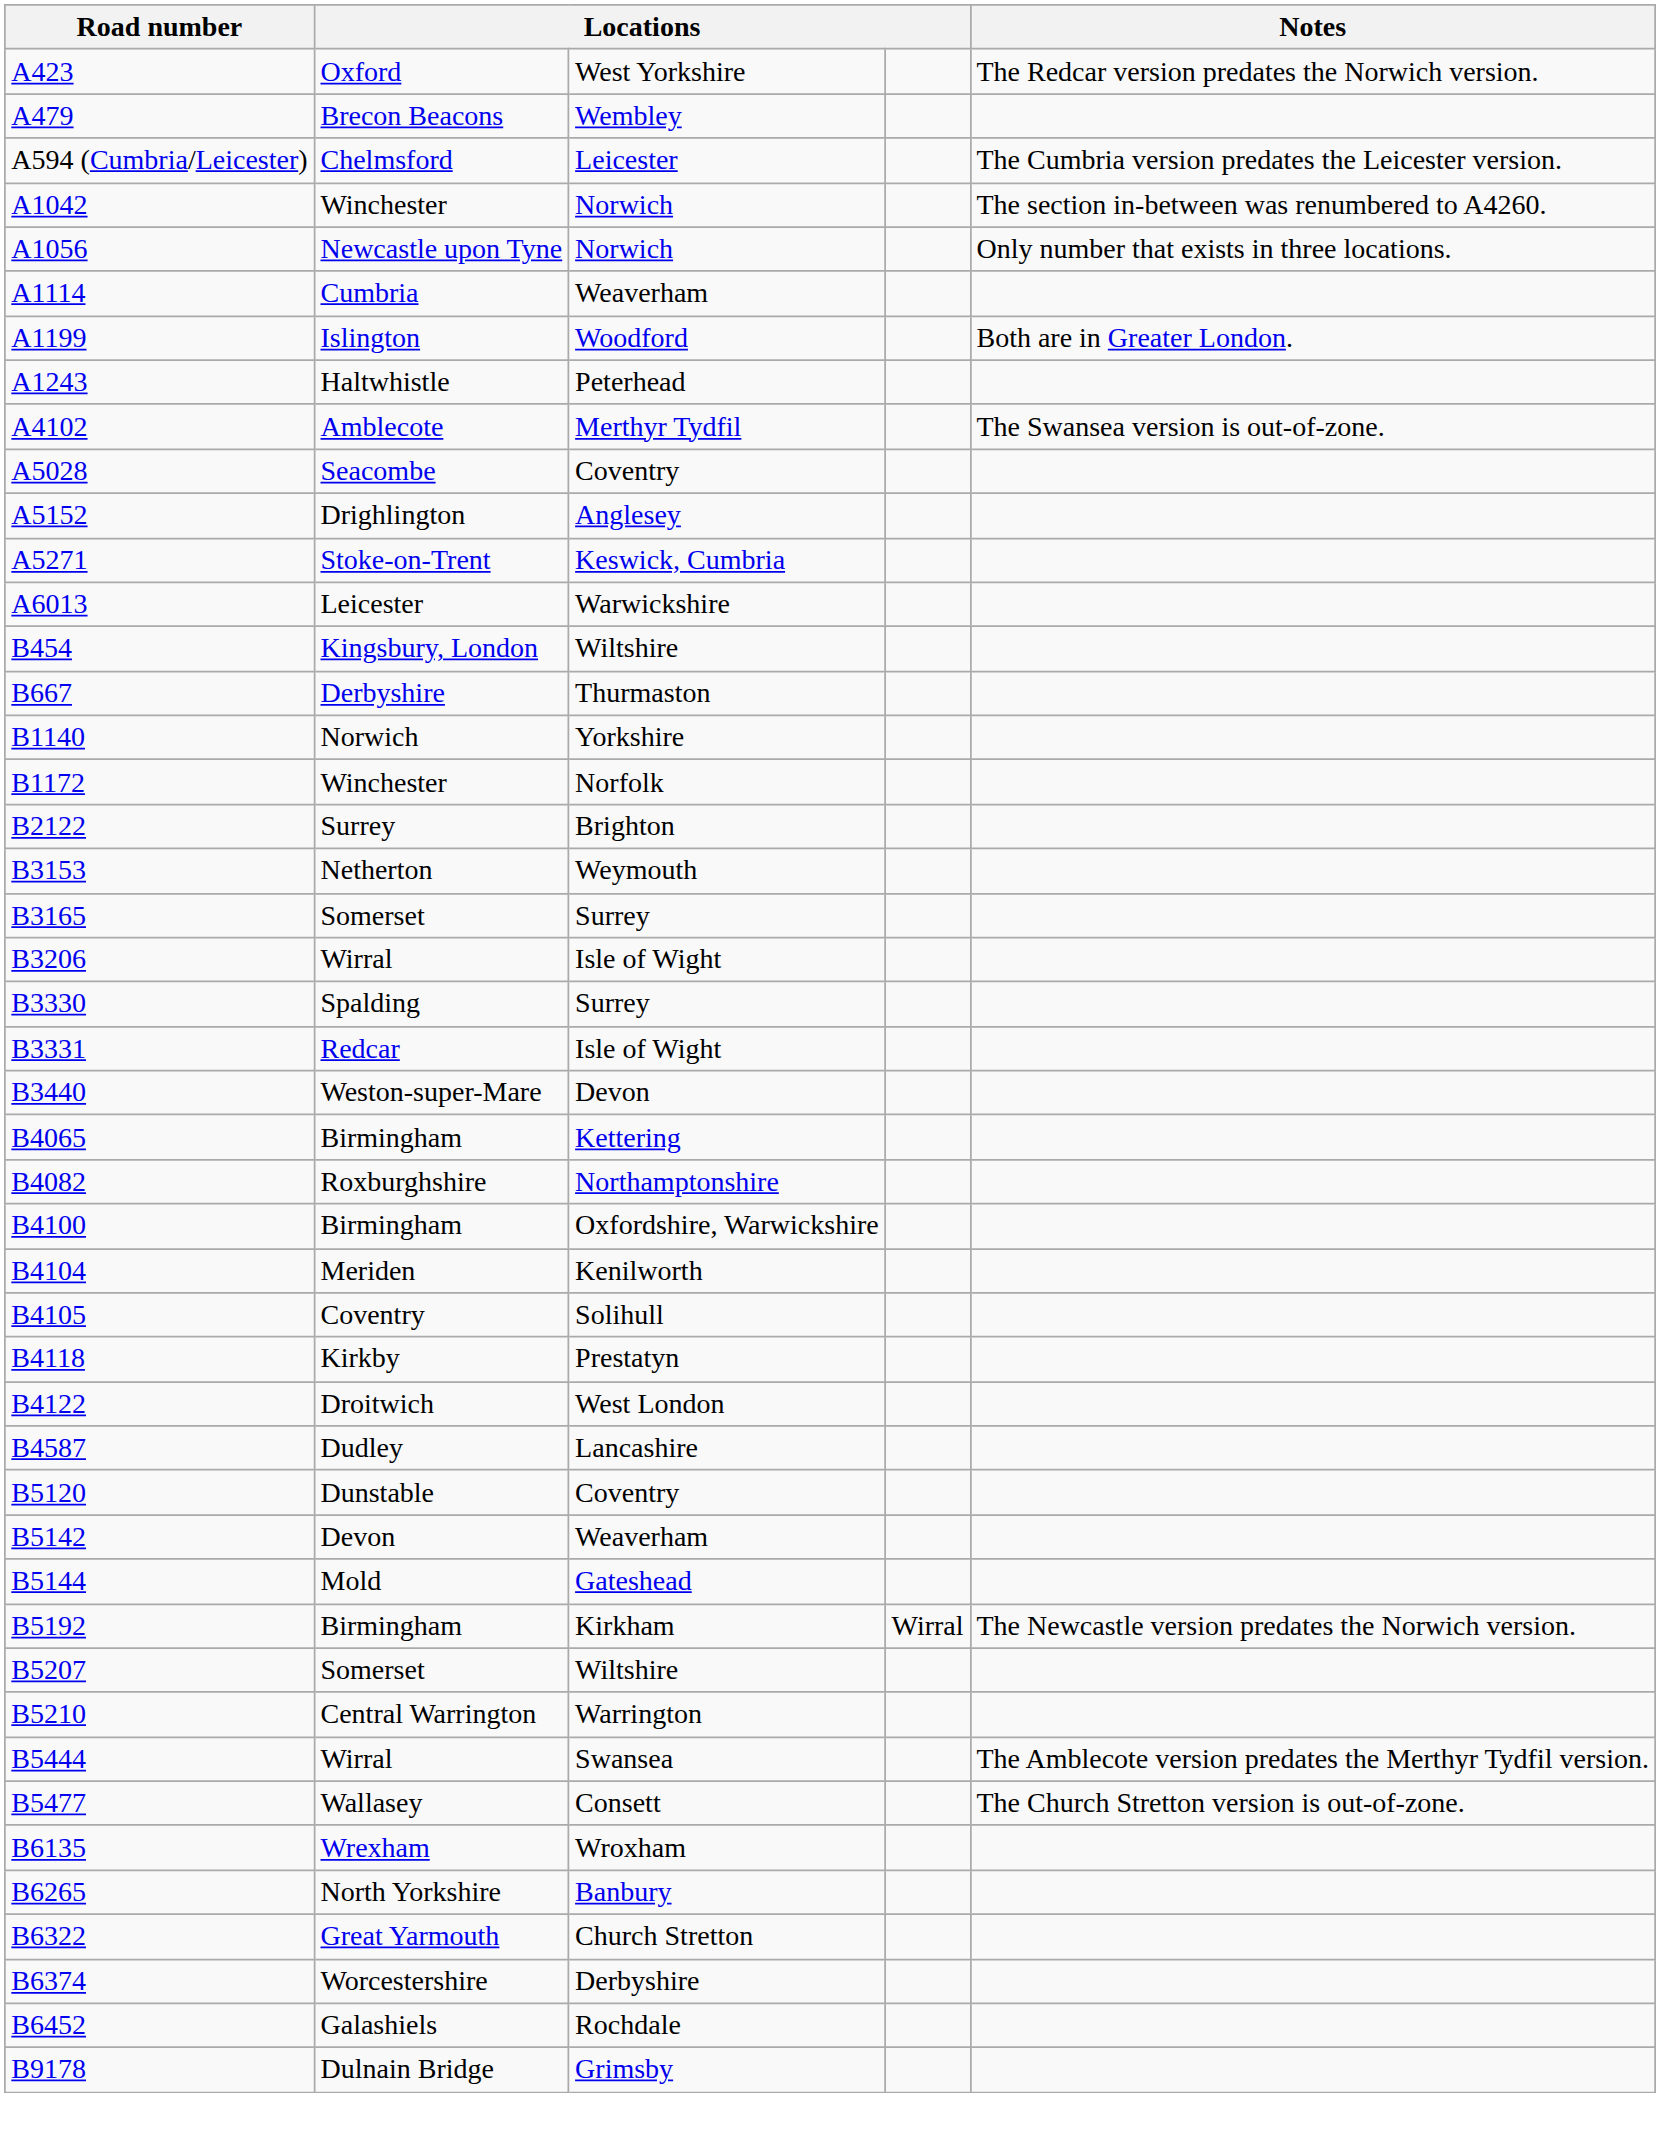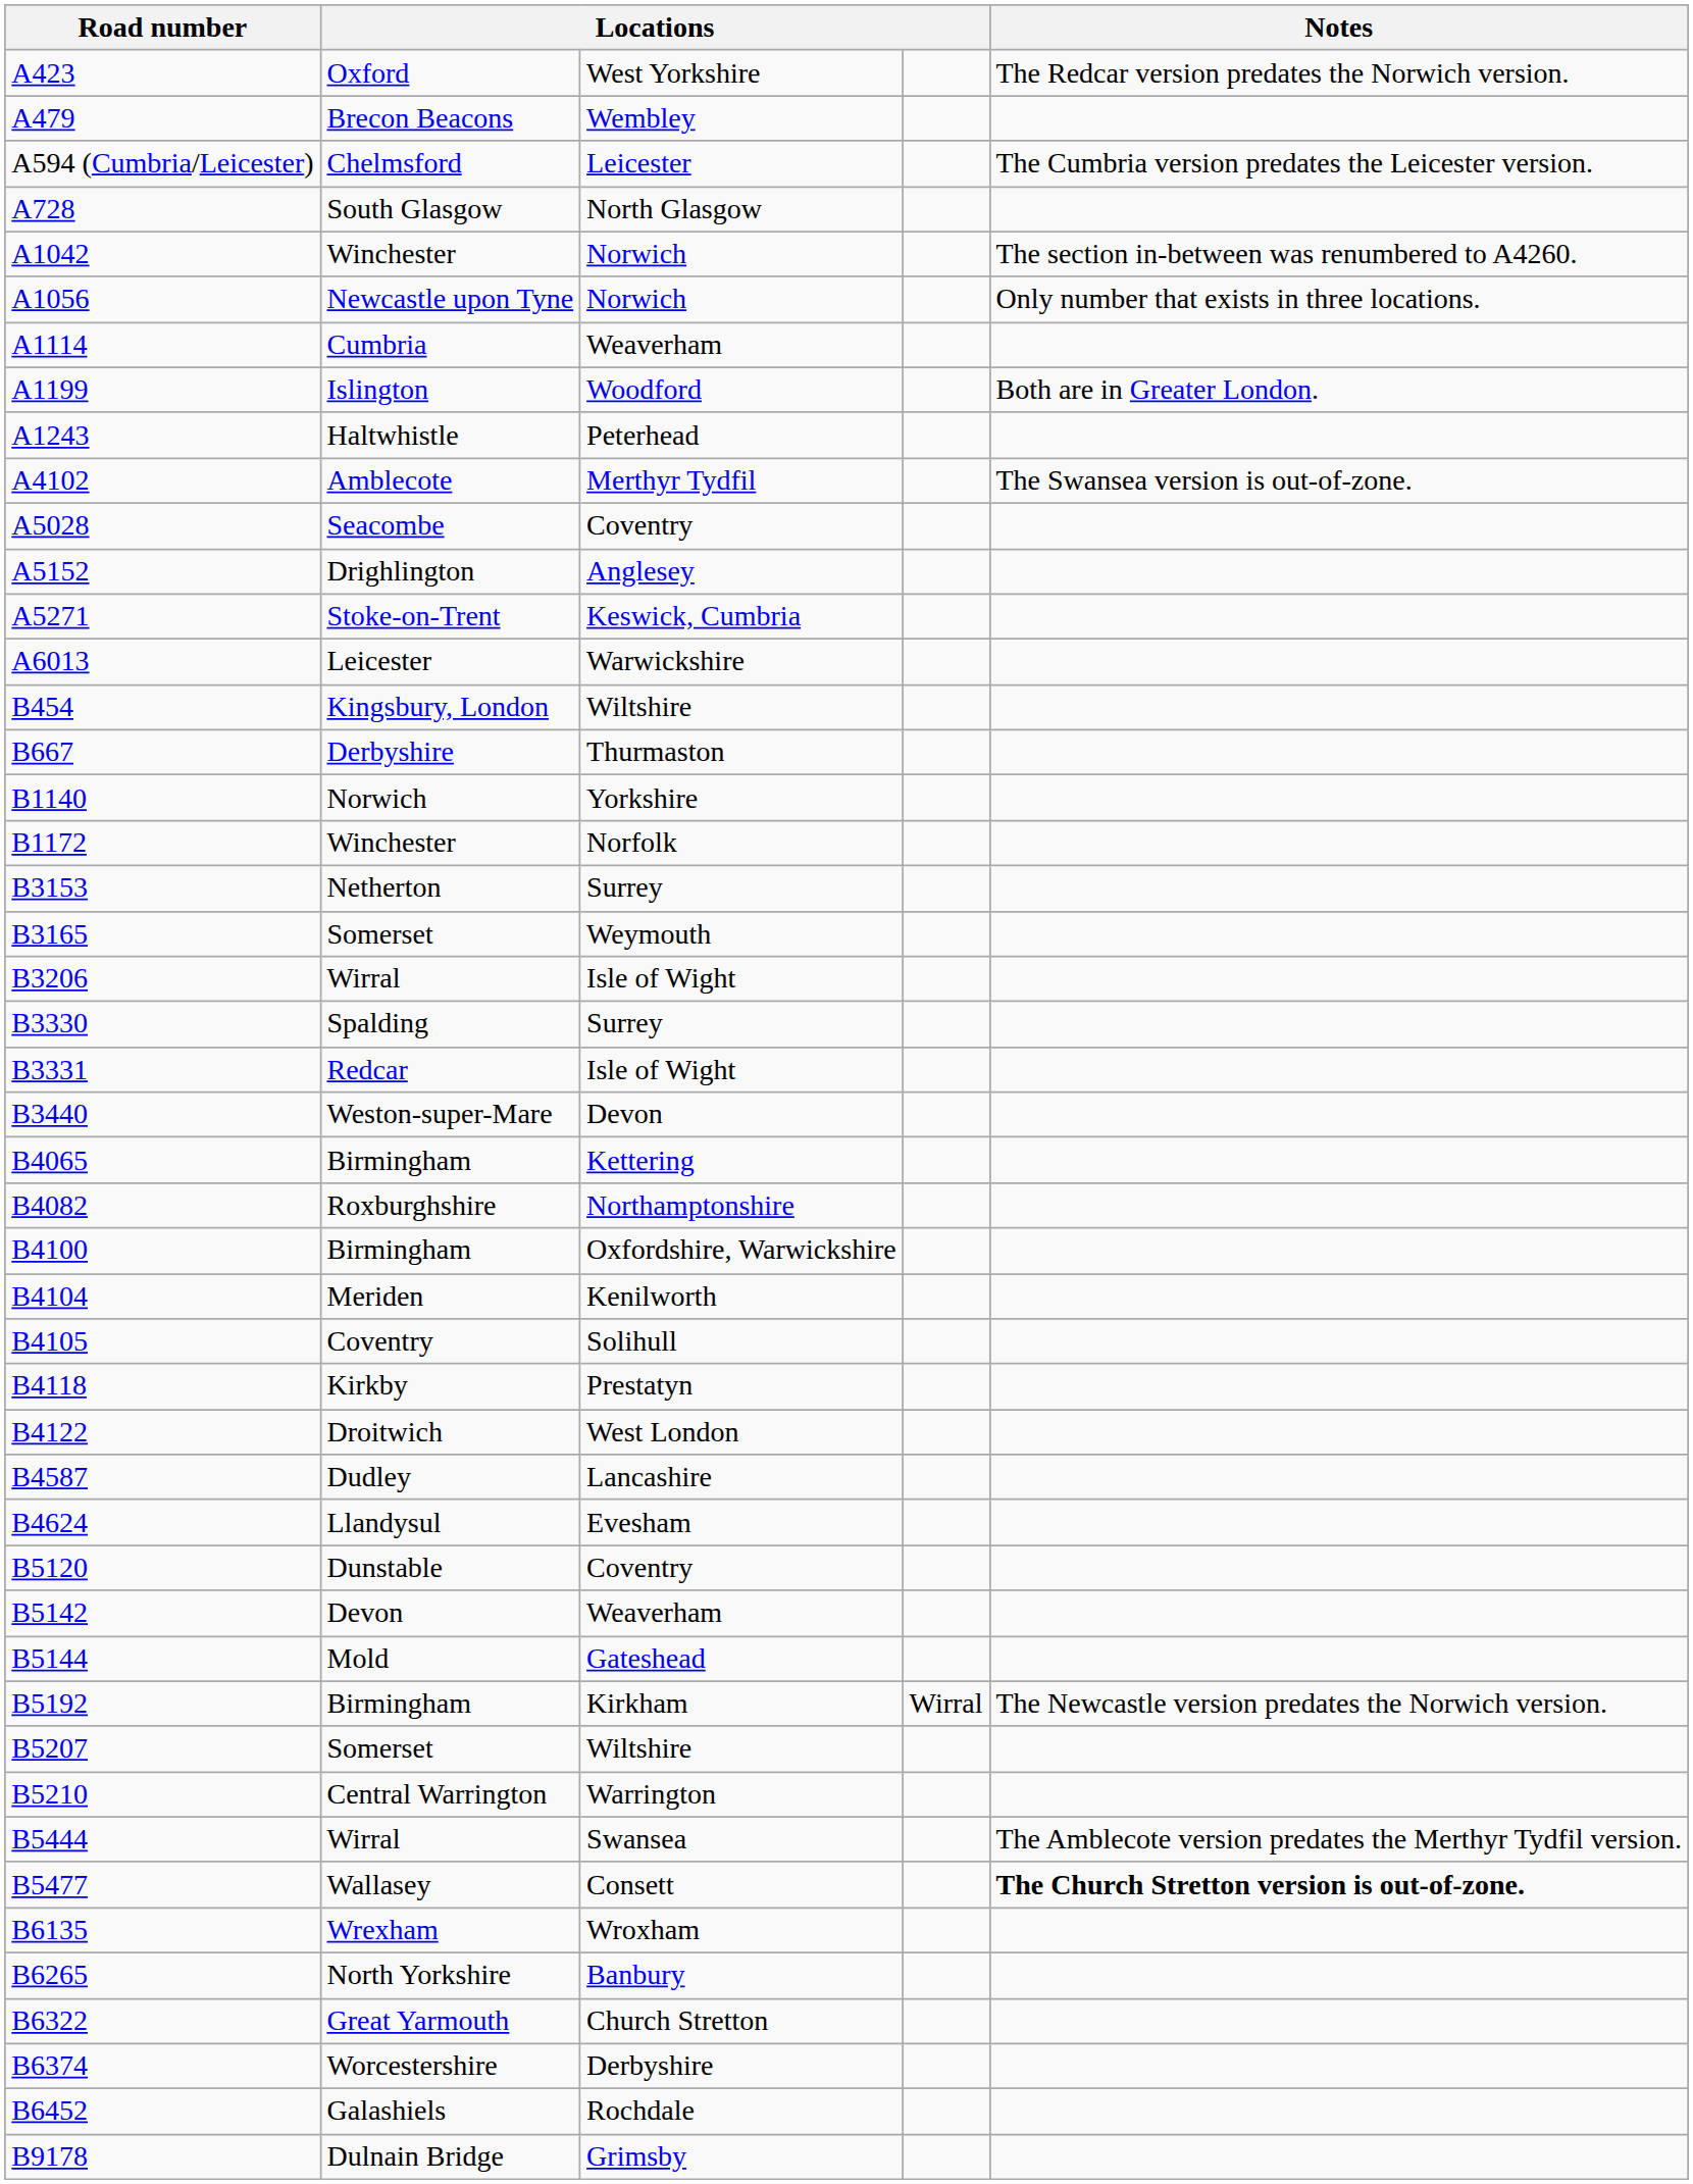+ row: A728 | South Glasgow | North Glasgow
- row: B2122 | Surrey | Brighton
B3153 | column 3: Weymouth -> Surrey
B3165 | column 3: Surrey -> Weymouth
+ row: B4624 | Llandysul | Evesham
B5477 | Notes: normal -> bold
